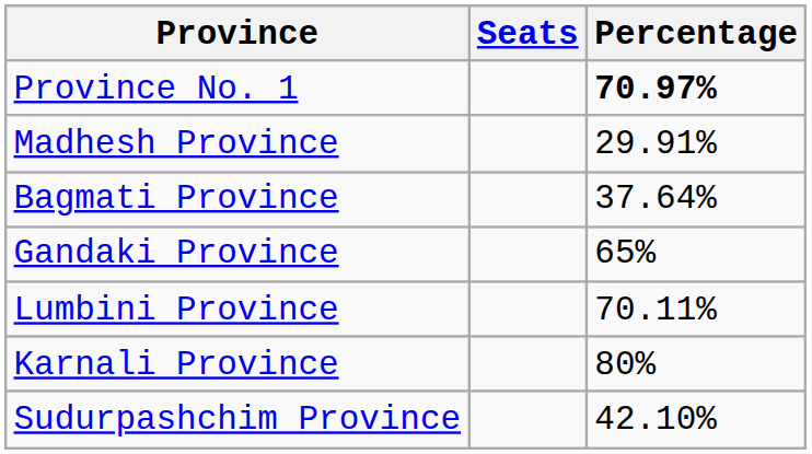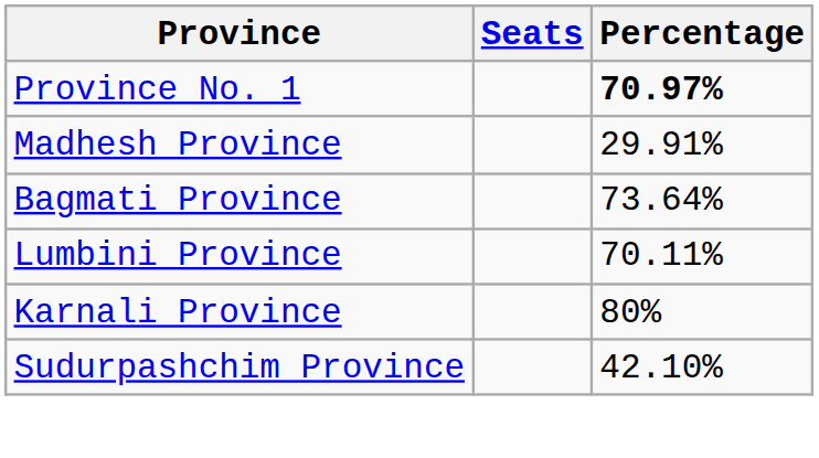Bagmati Province | Percentage: 37.64% -> 73.64%
- row: Gandaki Province | 65%
